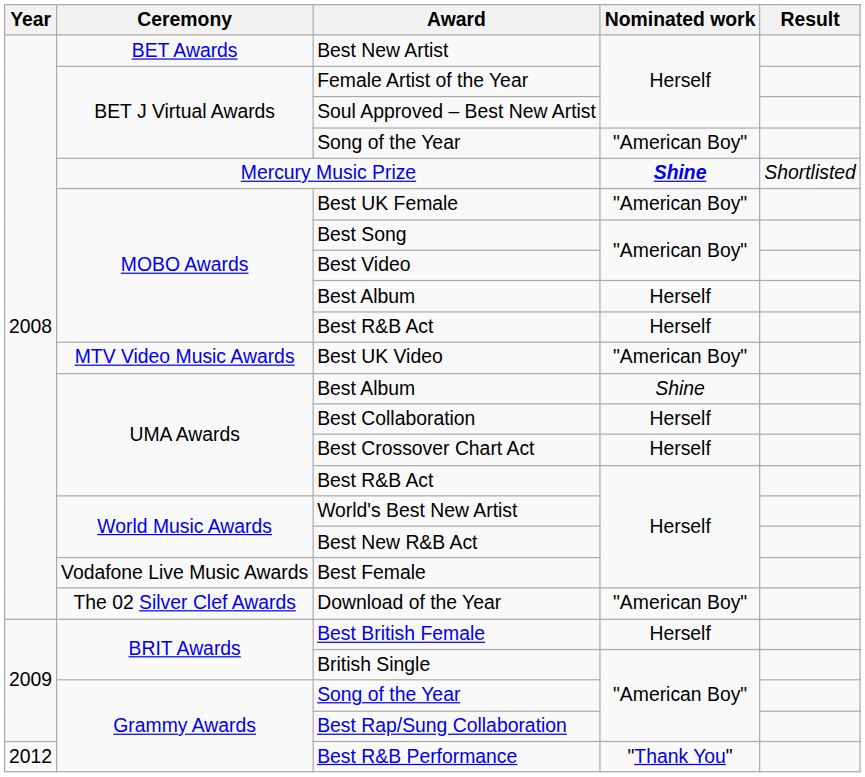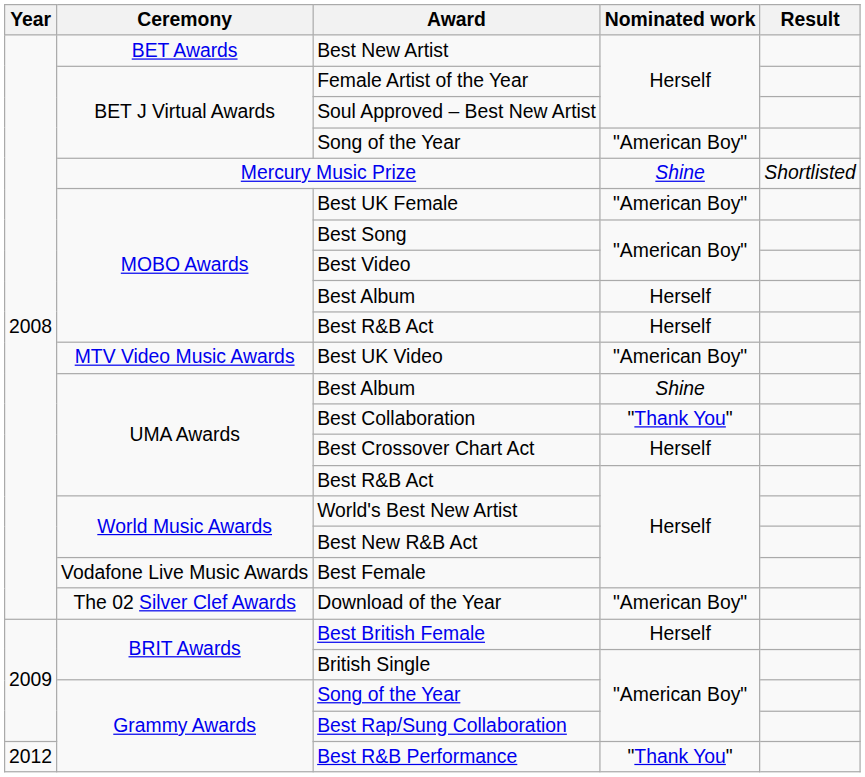Mercury Music Prize | Nominated work: bold -> normal
Best Collaboration | Nominated work: Herself -> "Thank You"
